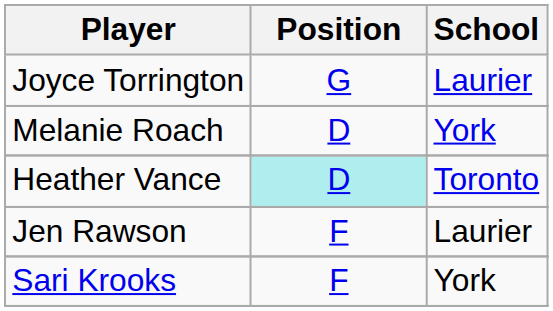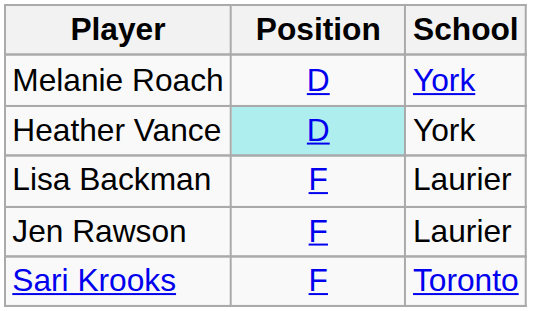- row: Joyce Torrington | G | Laurier
Heather Vance | School: Toronto -> York
+ row: Lisa Backman | F | Laurier
Sari Krooks | School: York -> Toronto
